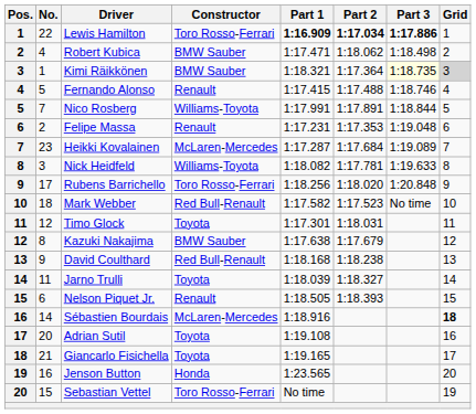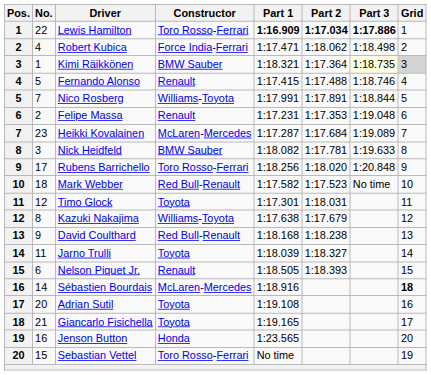Robert Kubica | Constructor: BMW Sauber -> Force India-Ferrari
Nick Heidfeld | Constructor: Williams-Toyota -> BMW Sauber
Kazuki Nakajima | Constructor: BMW Sauber -> Williams-Toyota
